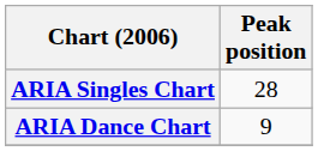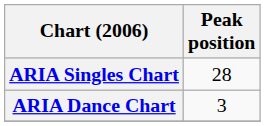ARIA Dance Chart | Peak position: 9 -> 3
